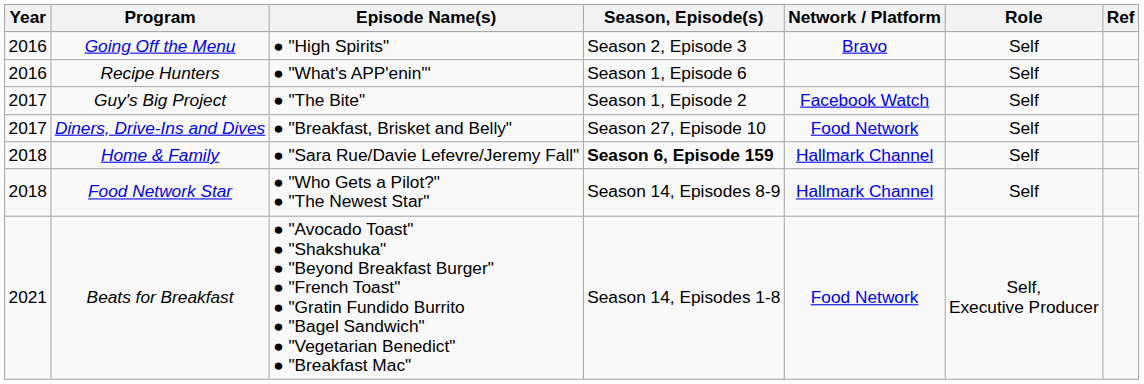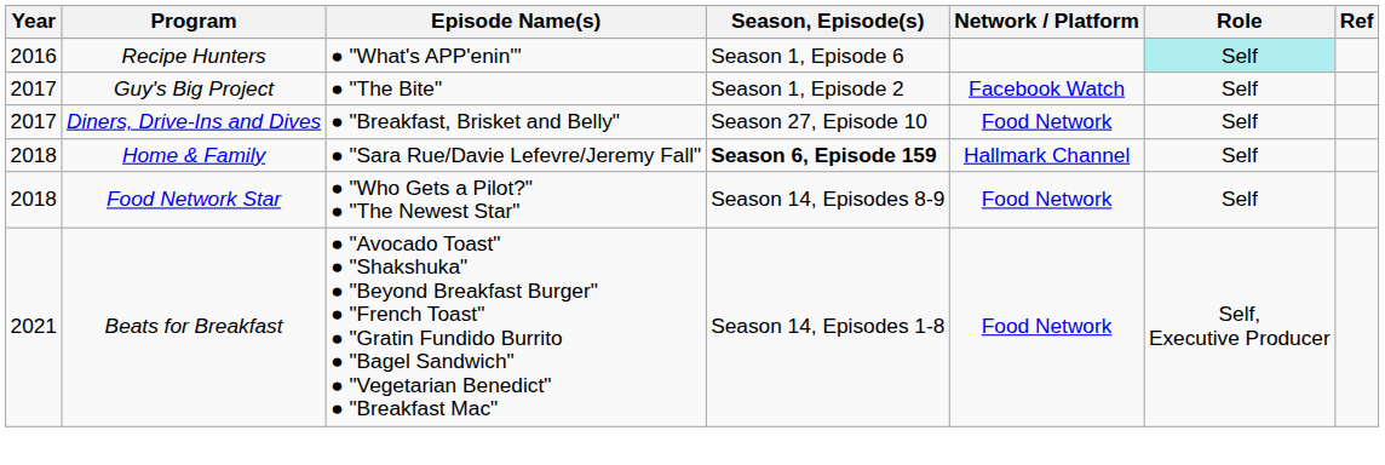- row: 2016 | Going Off the Menu | ● "High Spirits" | Season 2, Episode 3 | Bravo | Self
Recipe Hunters | Role: no background -> paleturquoise background
Food Network Star | Network / Platform: Hallmark Channel -> Food Network
